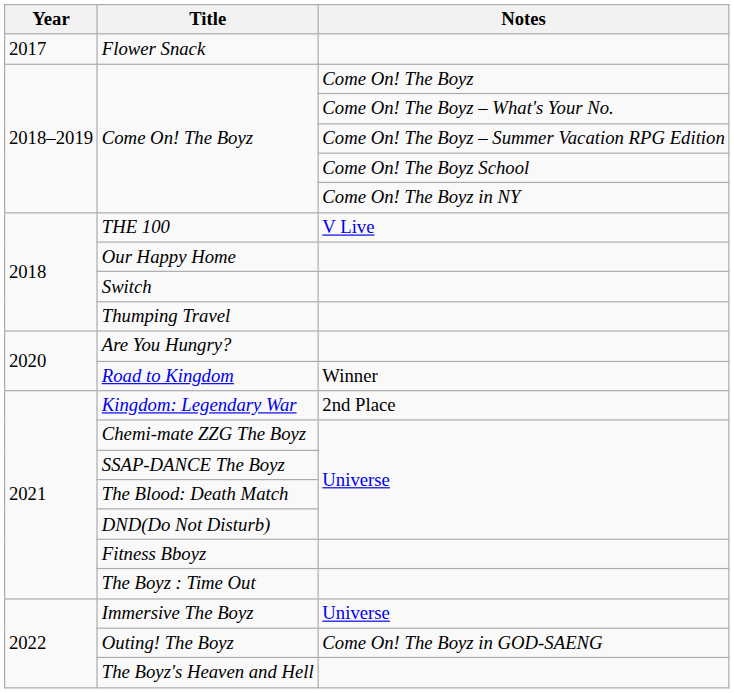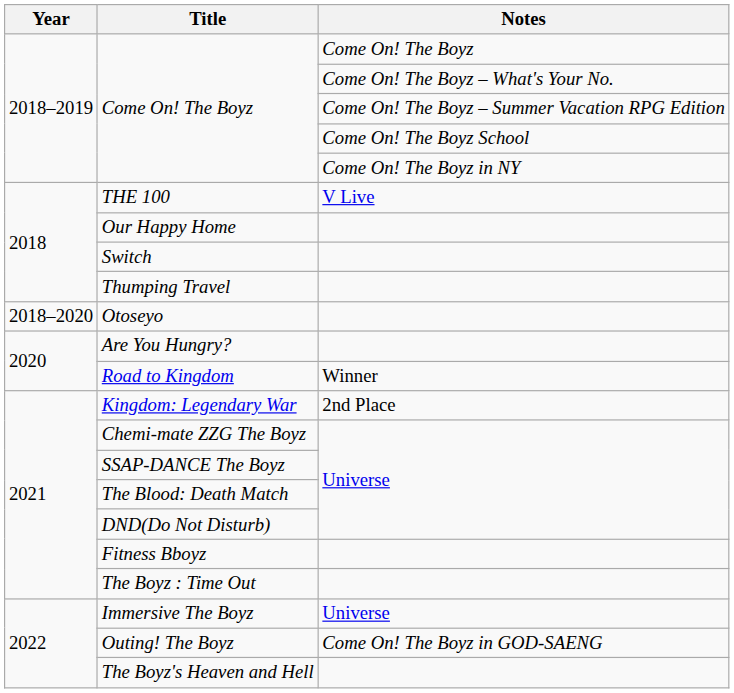- row: 2017 | Flower Snack
+ row: 2018–2020 | Otoseyo
